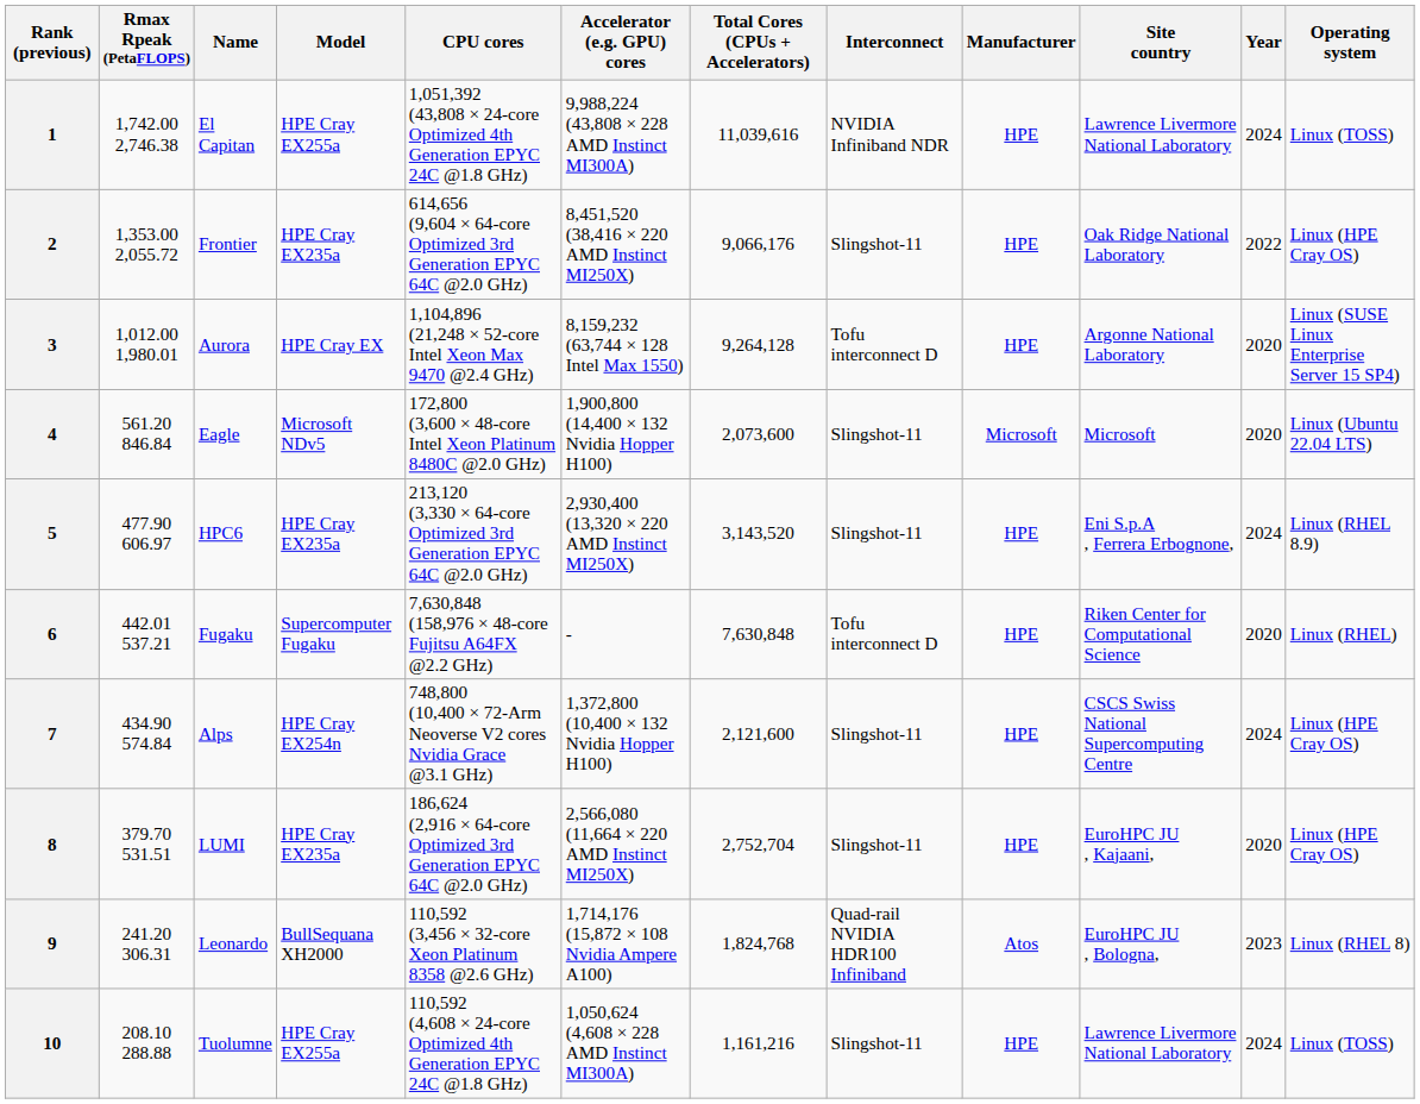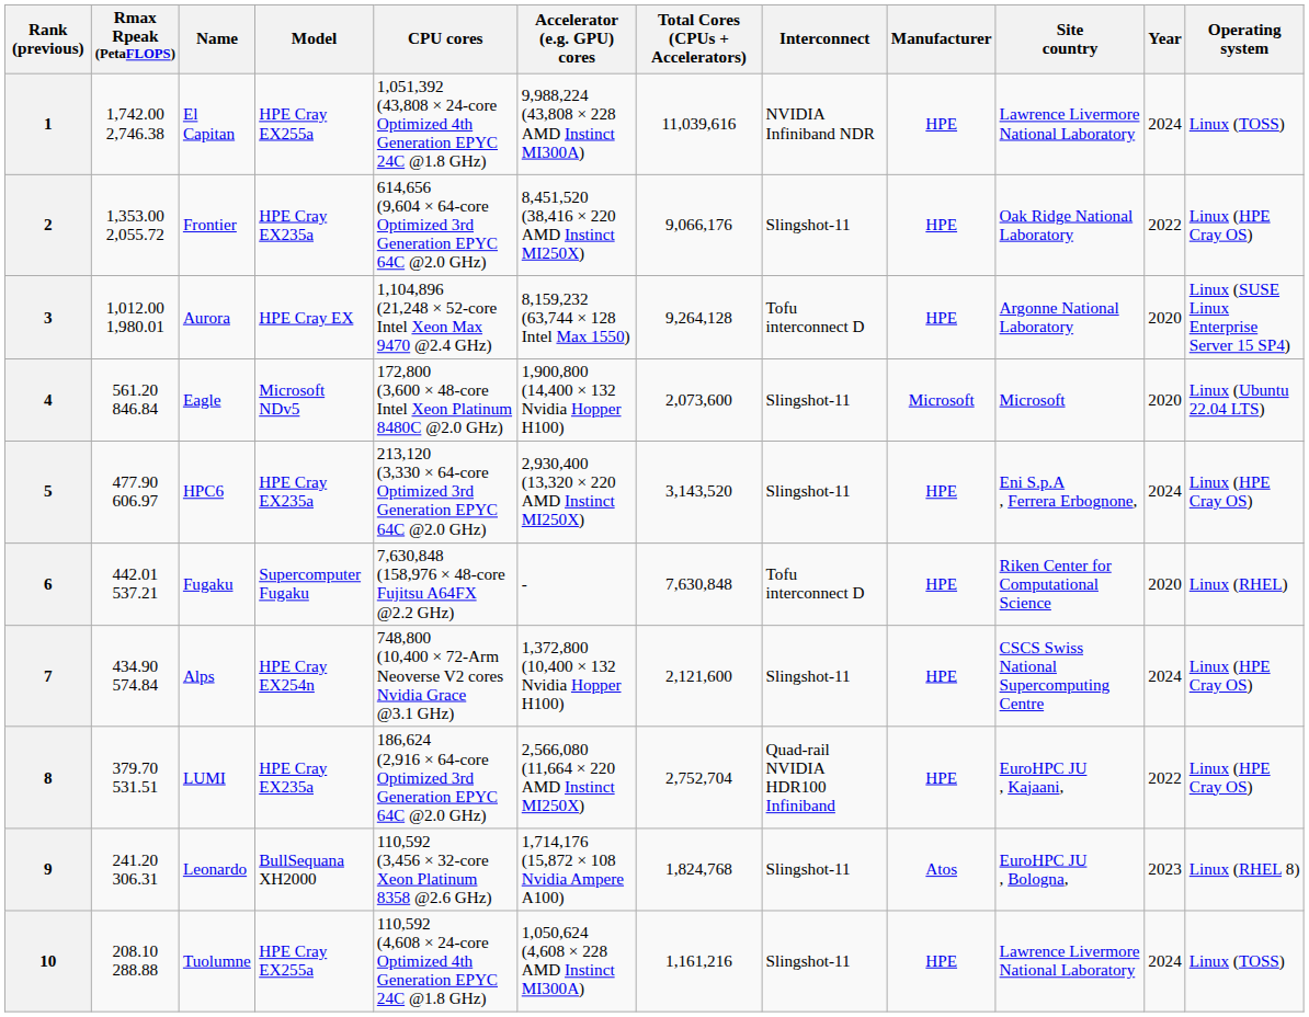5 | Operating system: Linux (RHEL 8.9) -> Linux (HPE Cray OS)
8 | Interconnect: Slingshot-11 -> Quad-rail NVIDIA HDR100 Infiniband
8 | Year: 2020 -> 2022
9 | Interconnect: Quad-rail NVIDIA HDR100 Infiniband -> Slingshot-11
